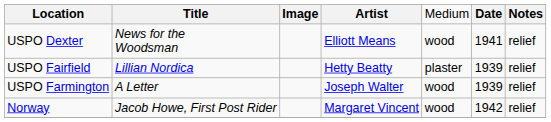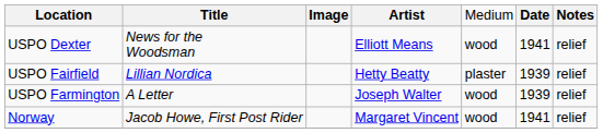Norway | column 6: 1942 -> 1941
